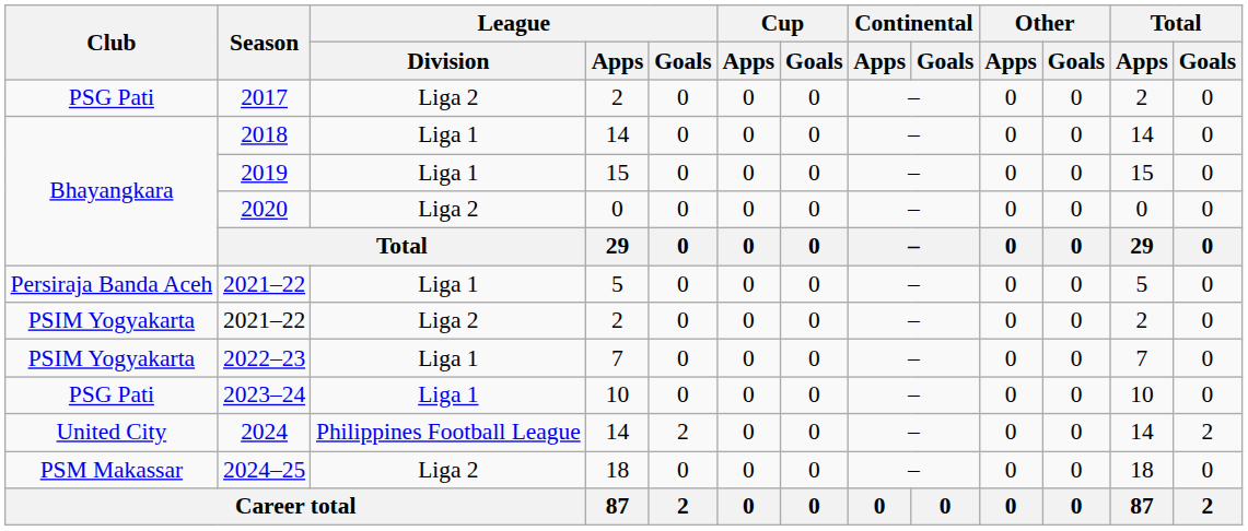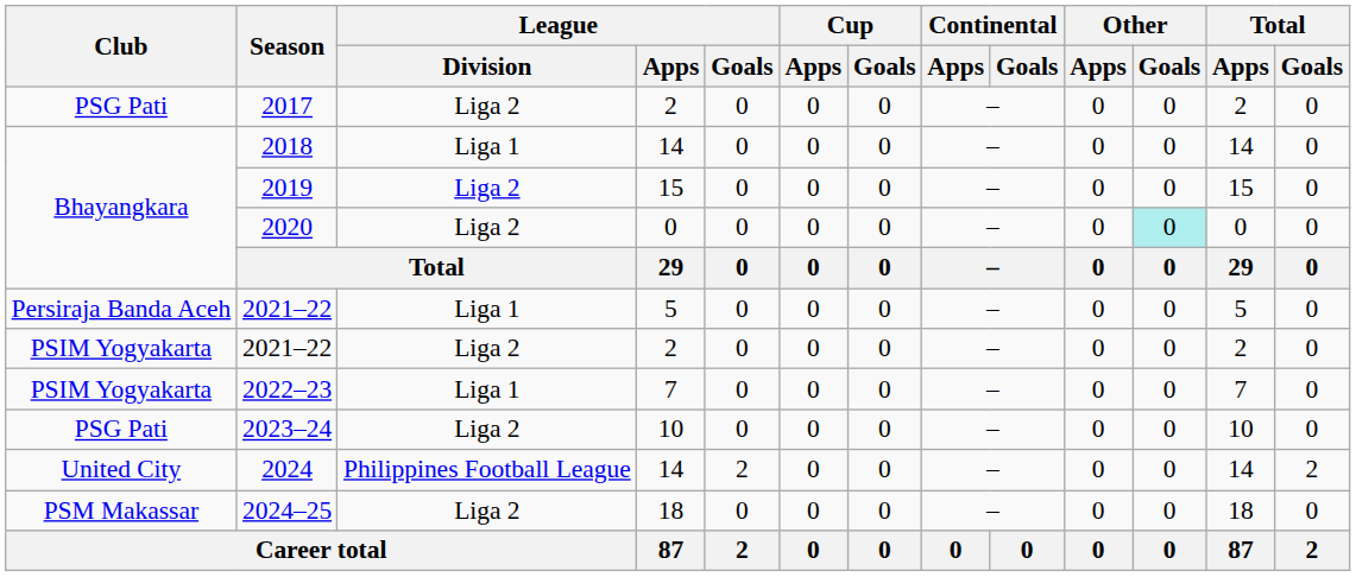2019 | League / Division: Liga 1 -> Liga 2
2020 | Other / Goals: no background -> paleturquoise background
2023–24 | League / Division: Liga 1 -> Liga 2
